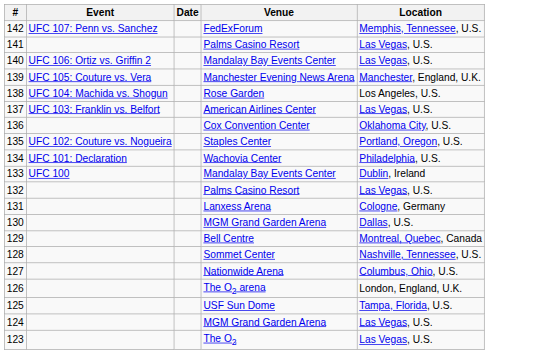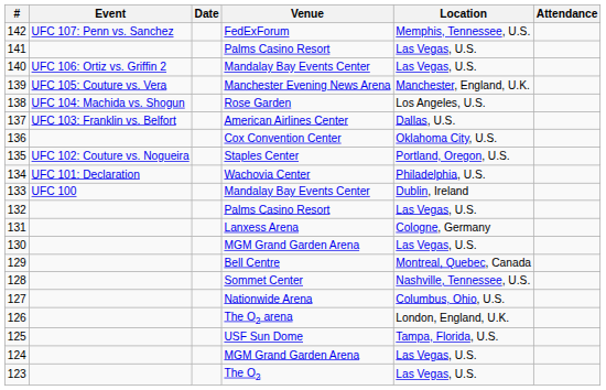+ column: Attendance
137 | Location: Las Vegas, U.S. -> Dallas, U.S.
130 | Location: Dallas, U.S. -> Las Vegas, U.S.
